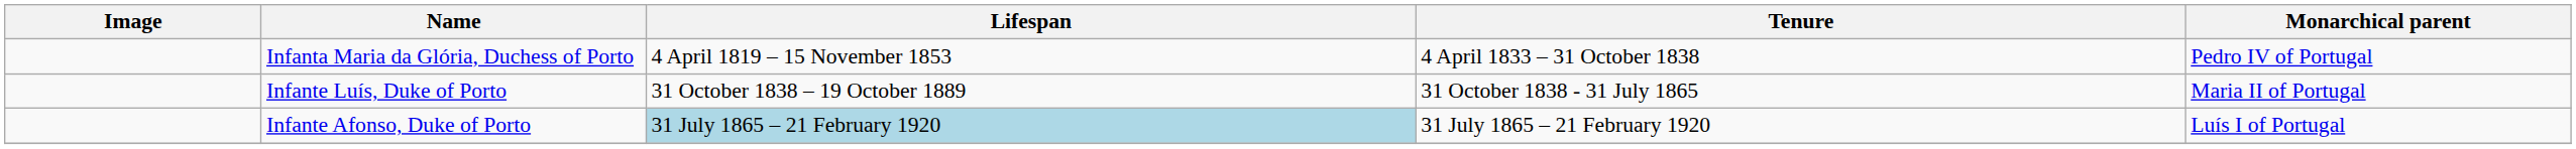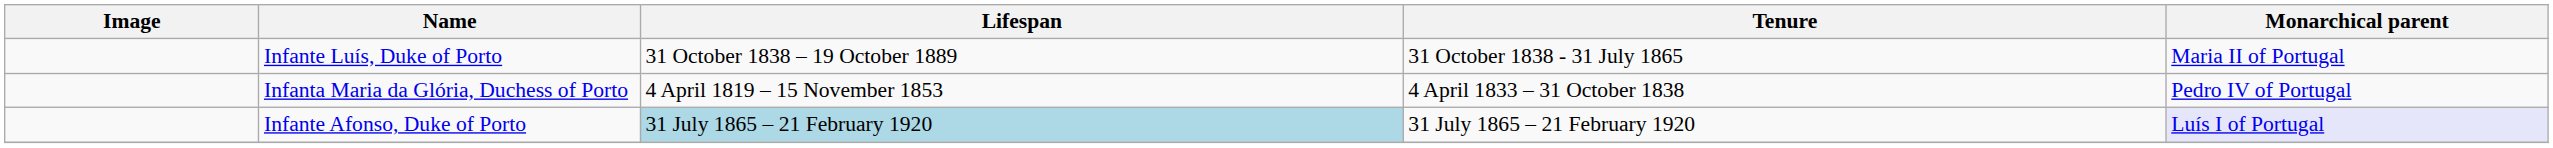rows swapped: Infanta Maria da Glória, Duchess of Porto <-> Infante Luís, Duke of Porto
Infante Afonso, Duke of Porto | Monarchical parent: no background -> lavender background
